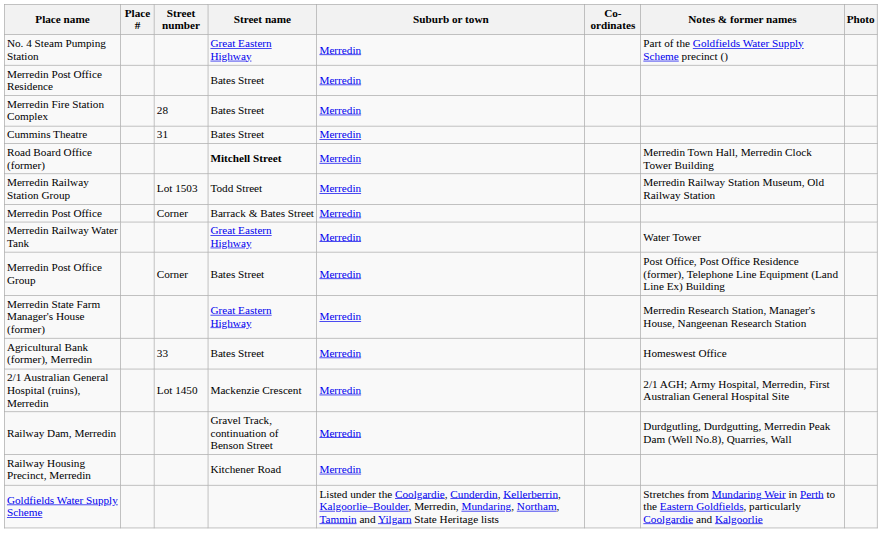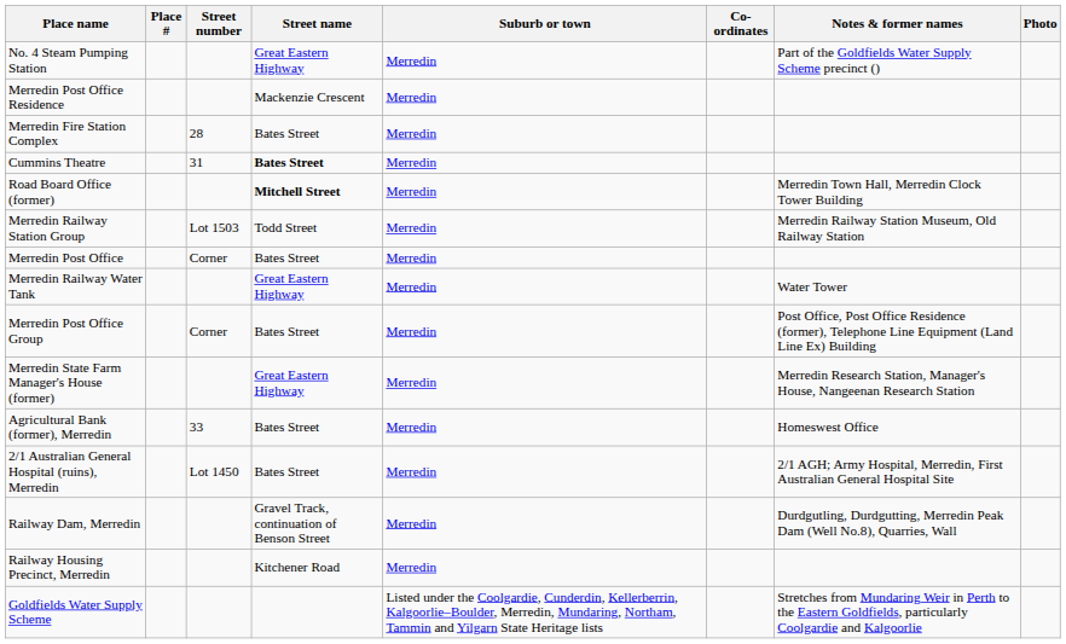Merredin Post Office Residence | Street name: Bates Street -> Mackenzie Crescent
Cummins Theatre | Street name: normal -> bold
Merredin Post Office | Street name: Barrack & Bates Street -> Bates Street
2/1 Australian General Hospital (ruins), Merredin | Street name: Mackenzie Crescent -> Bates Street
